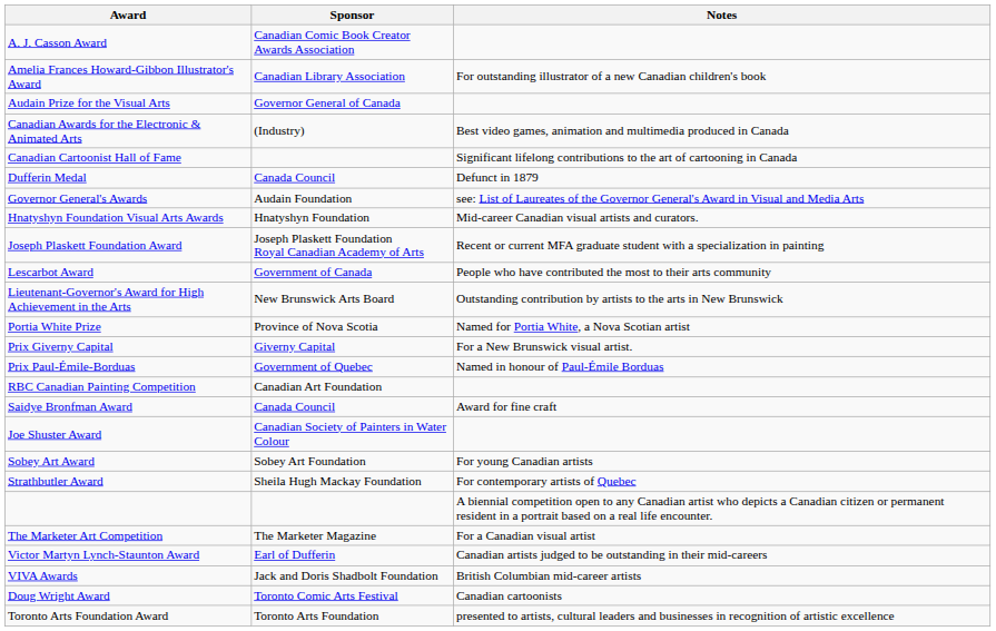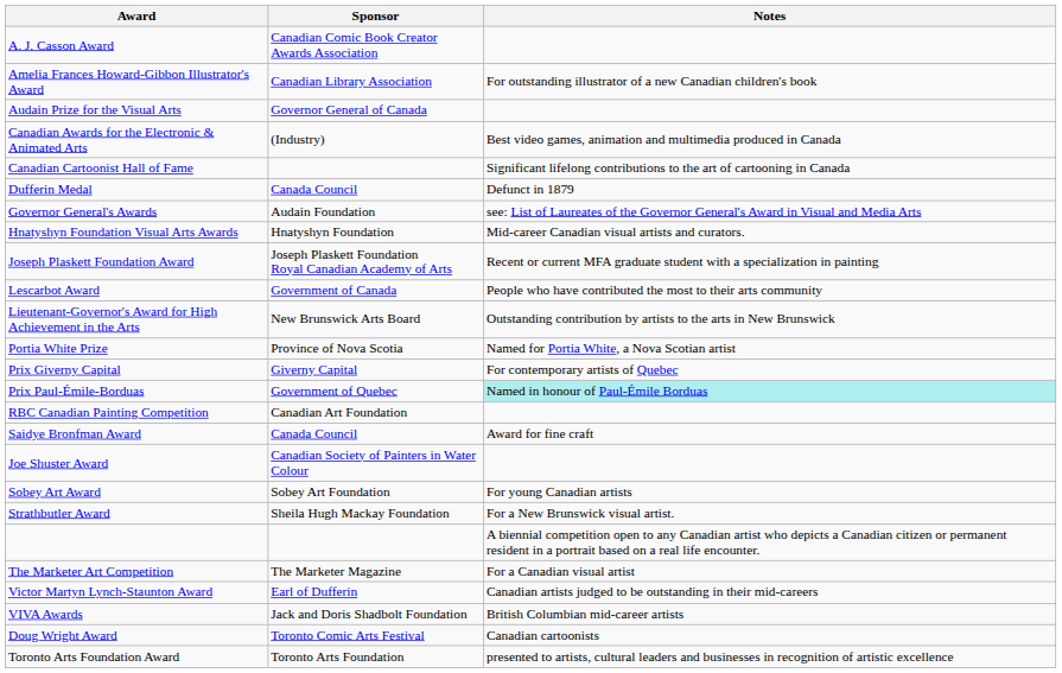Prix Giverny Capital | Notes: For a New Brunswick visual artist. -> For contemporary artists of Quebec
Prix Paul-Émile-Borduas | Notes: no background -> paleturquoise background
Strathbutler Award | Notes: For contemporary artists of Quebec -> For a New Brunswick visual artist.
